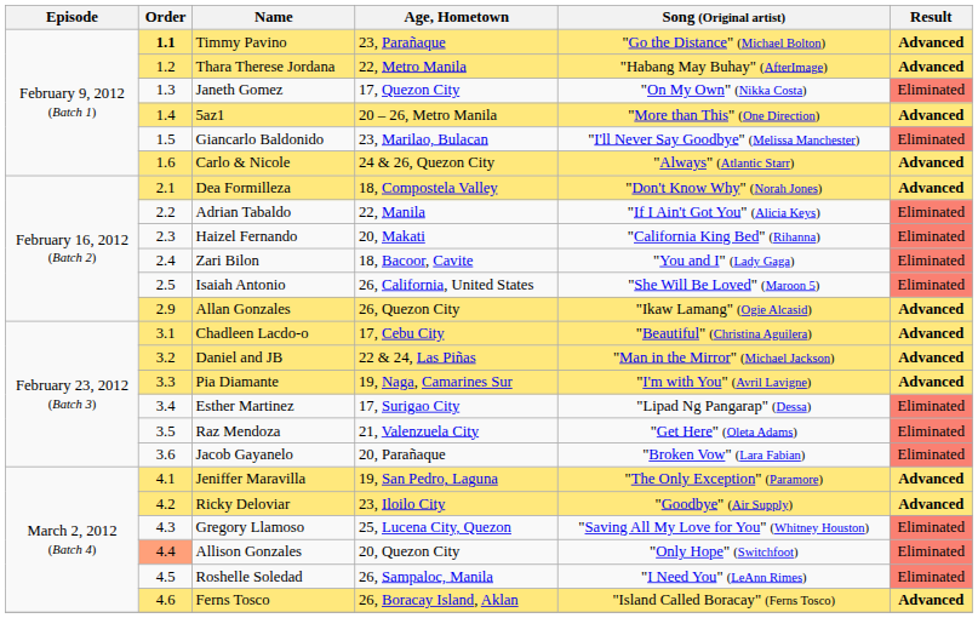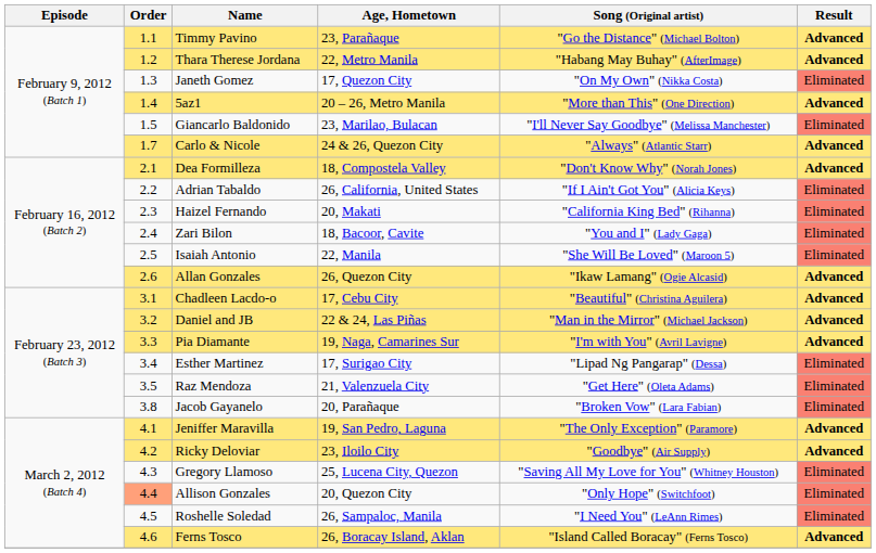Timmy Pavino | Order: bold -> normal
Carlo & Nicole | Order: 1.6 -> 1.7
Adrian Tabaldo | Age, Hometown: 22, Manila -> 26, California, United States
Isaiah Antonio | Age, Hometown: 26, California, United States -> 22, Manila
Allan Gonzales | Order: 2.9 -> 2.6
Jacob Gayanelo | Order: 3.6 -> 3.8
